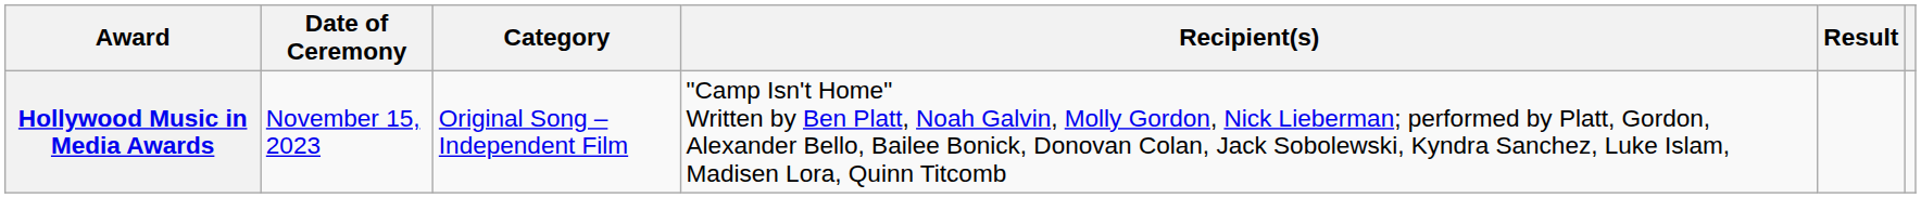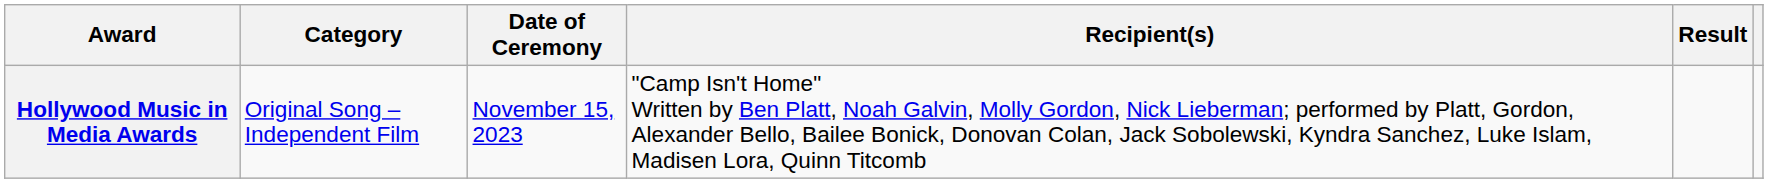columns swapped: Date of Ceremony <-> Category
